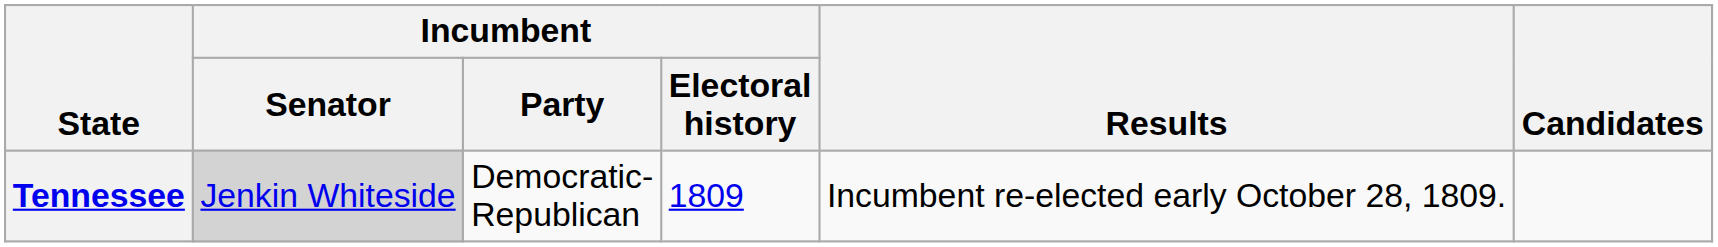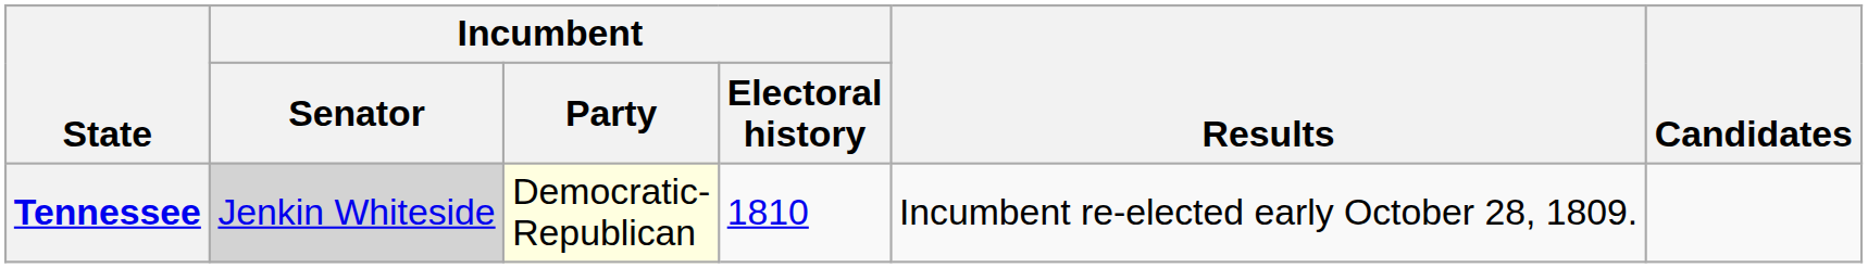Tennessee | Incumbent / Party: no background -> lightyellow background
Tennessee | Incumbent / Electoral history: 1809 -> 1810
